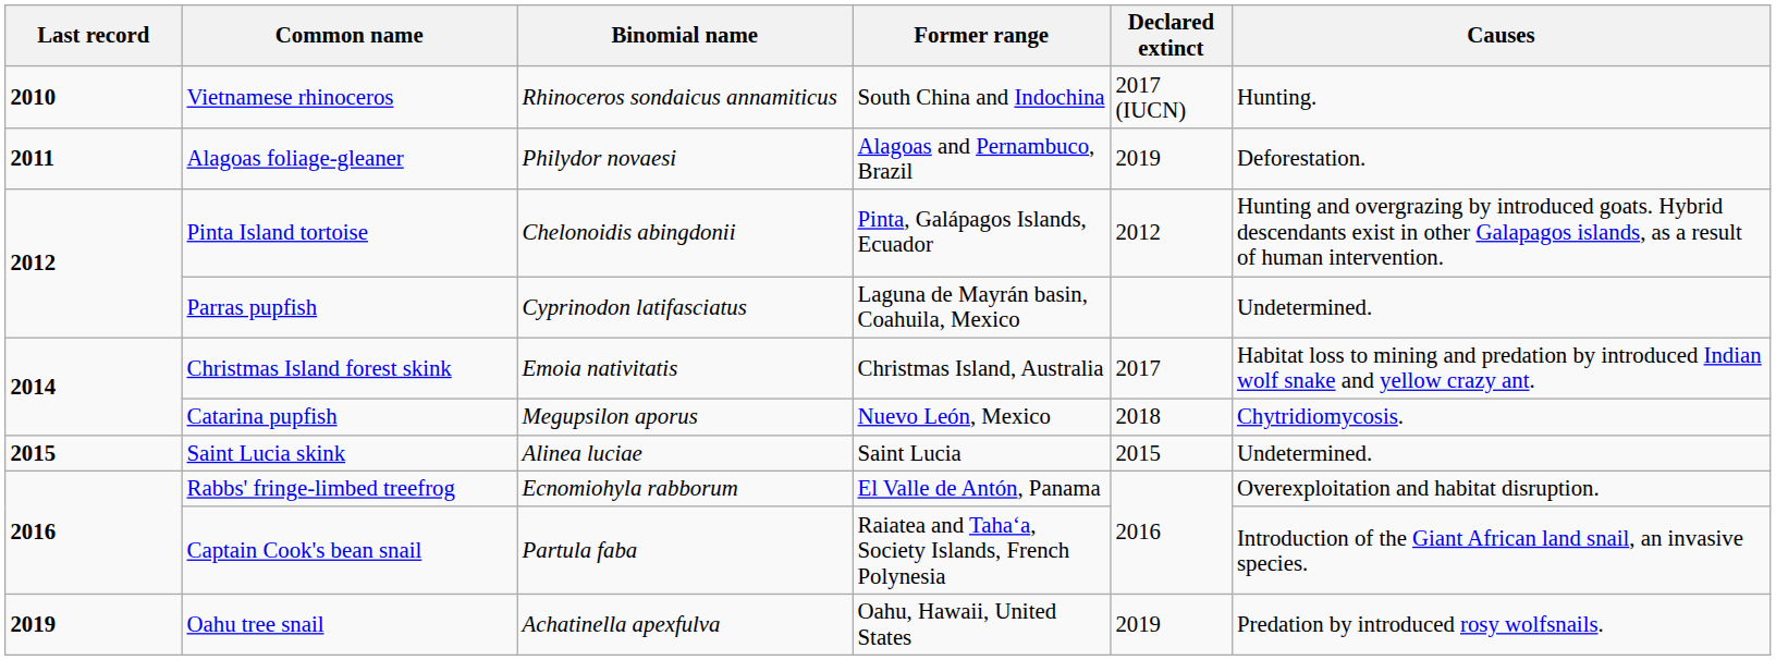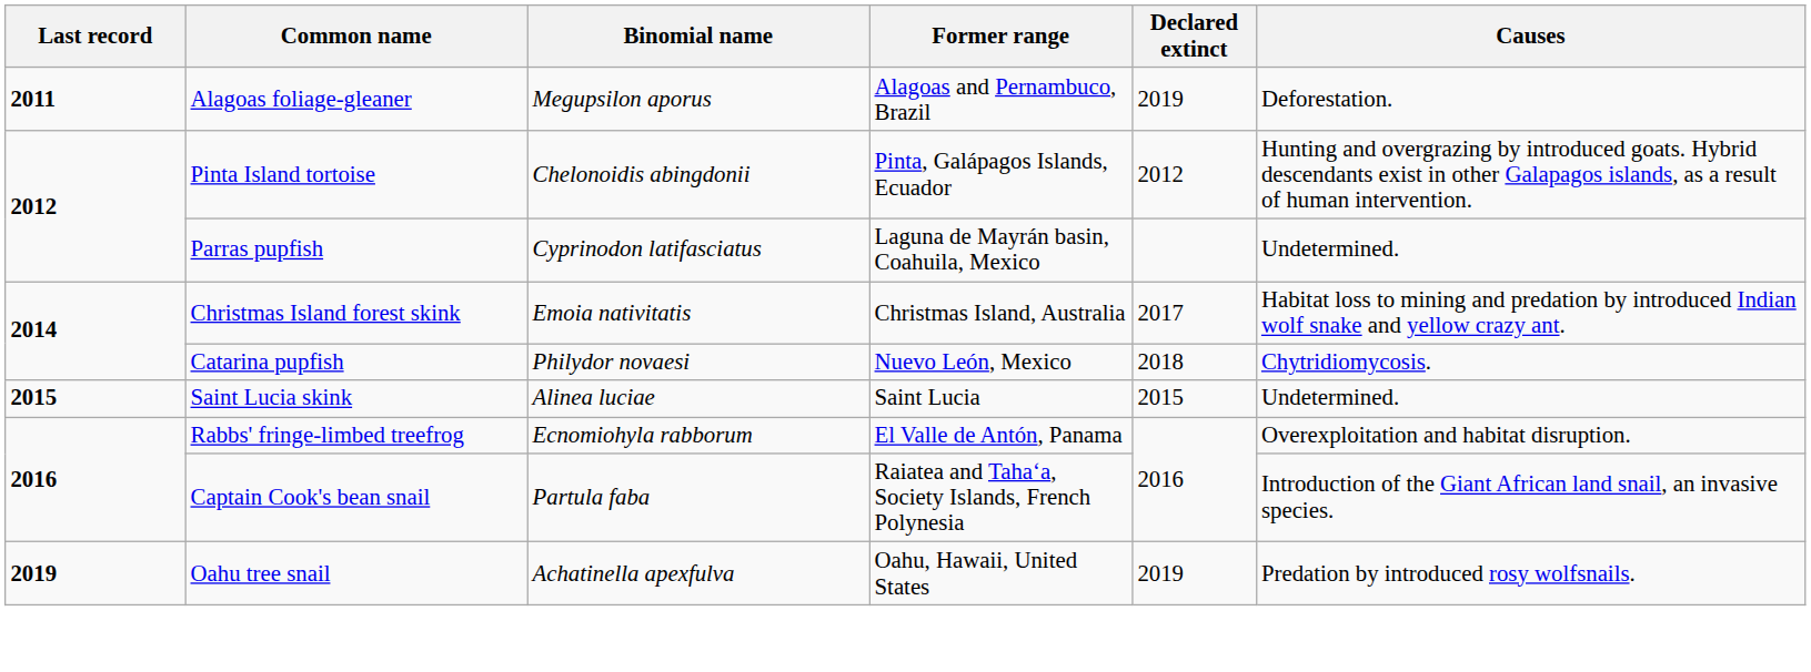- row: 2010 | Vietnamese rhinoceros | Rhinoceros sondaicus annamiticus | South China and Indochina | 2017 (IUCN) | Hunting.
Alagoas foliage-gleaner | Binomial name: Philydor novaesi -> Megupsilon aporus
Catarina pupfish | Binomial name: Megupsilon aporus -> Philydor novaesi
